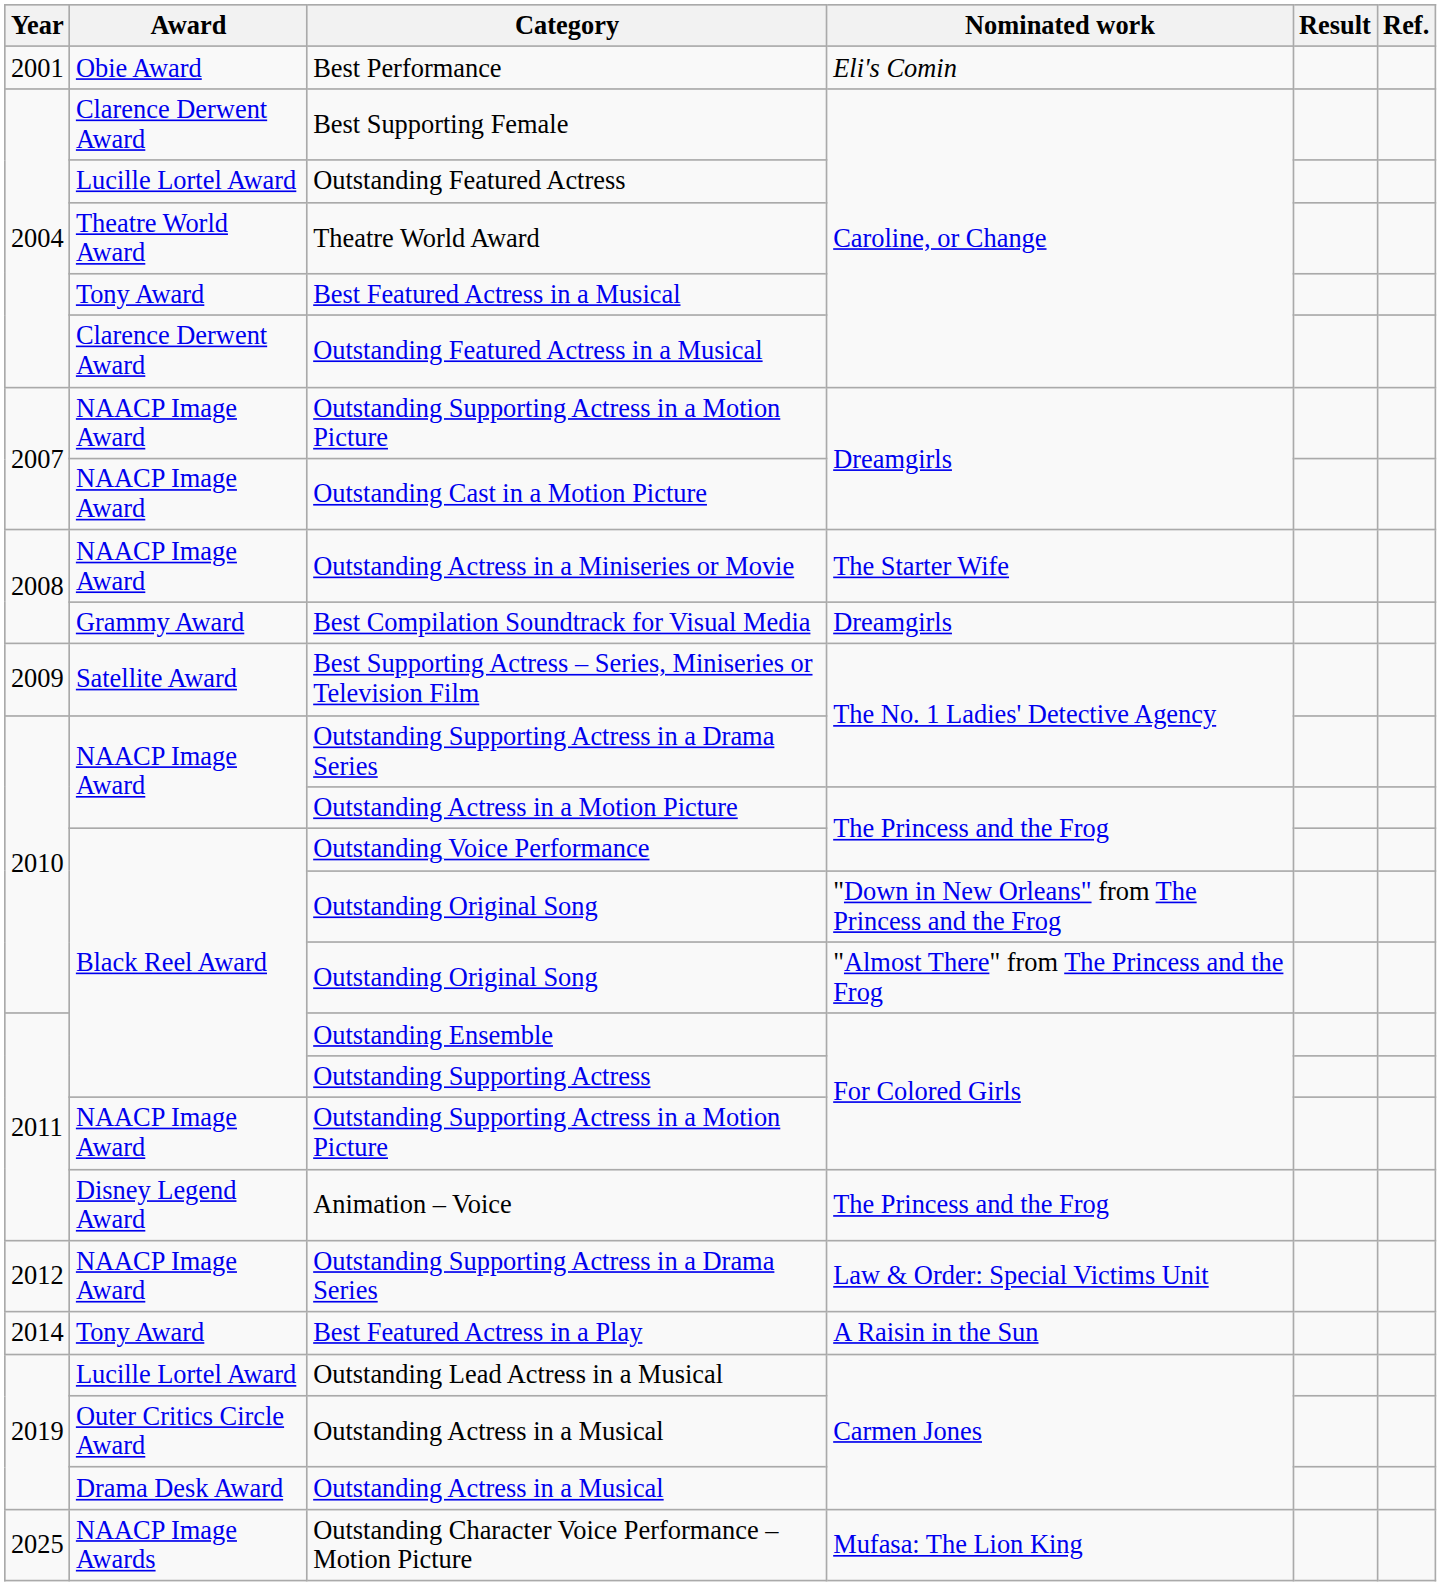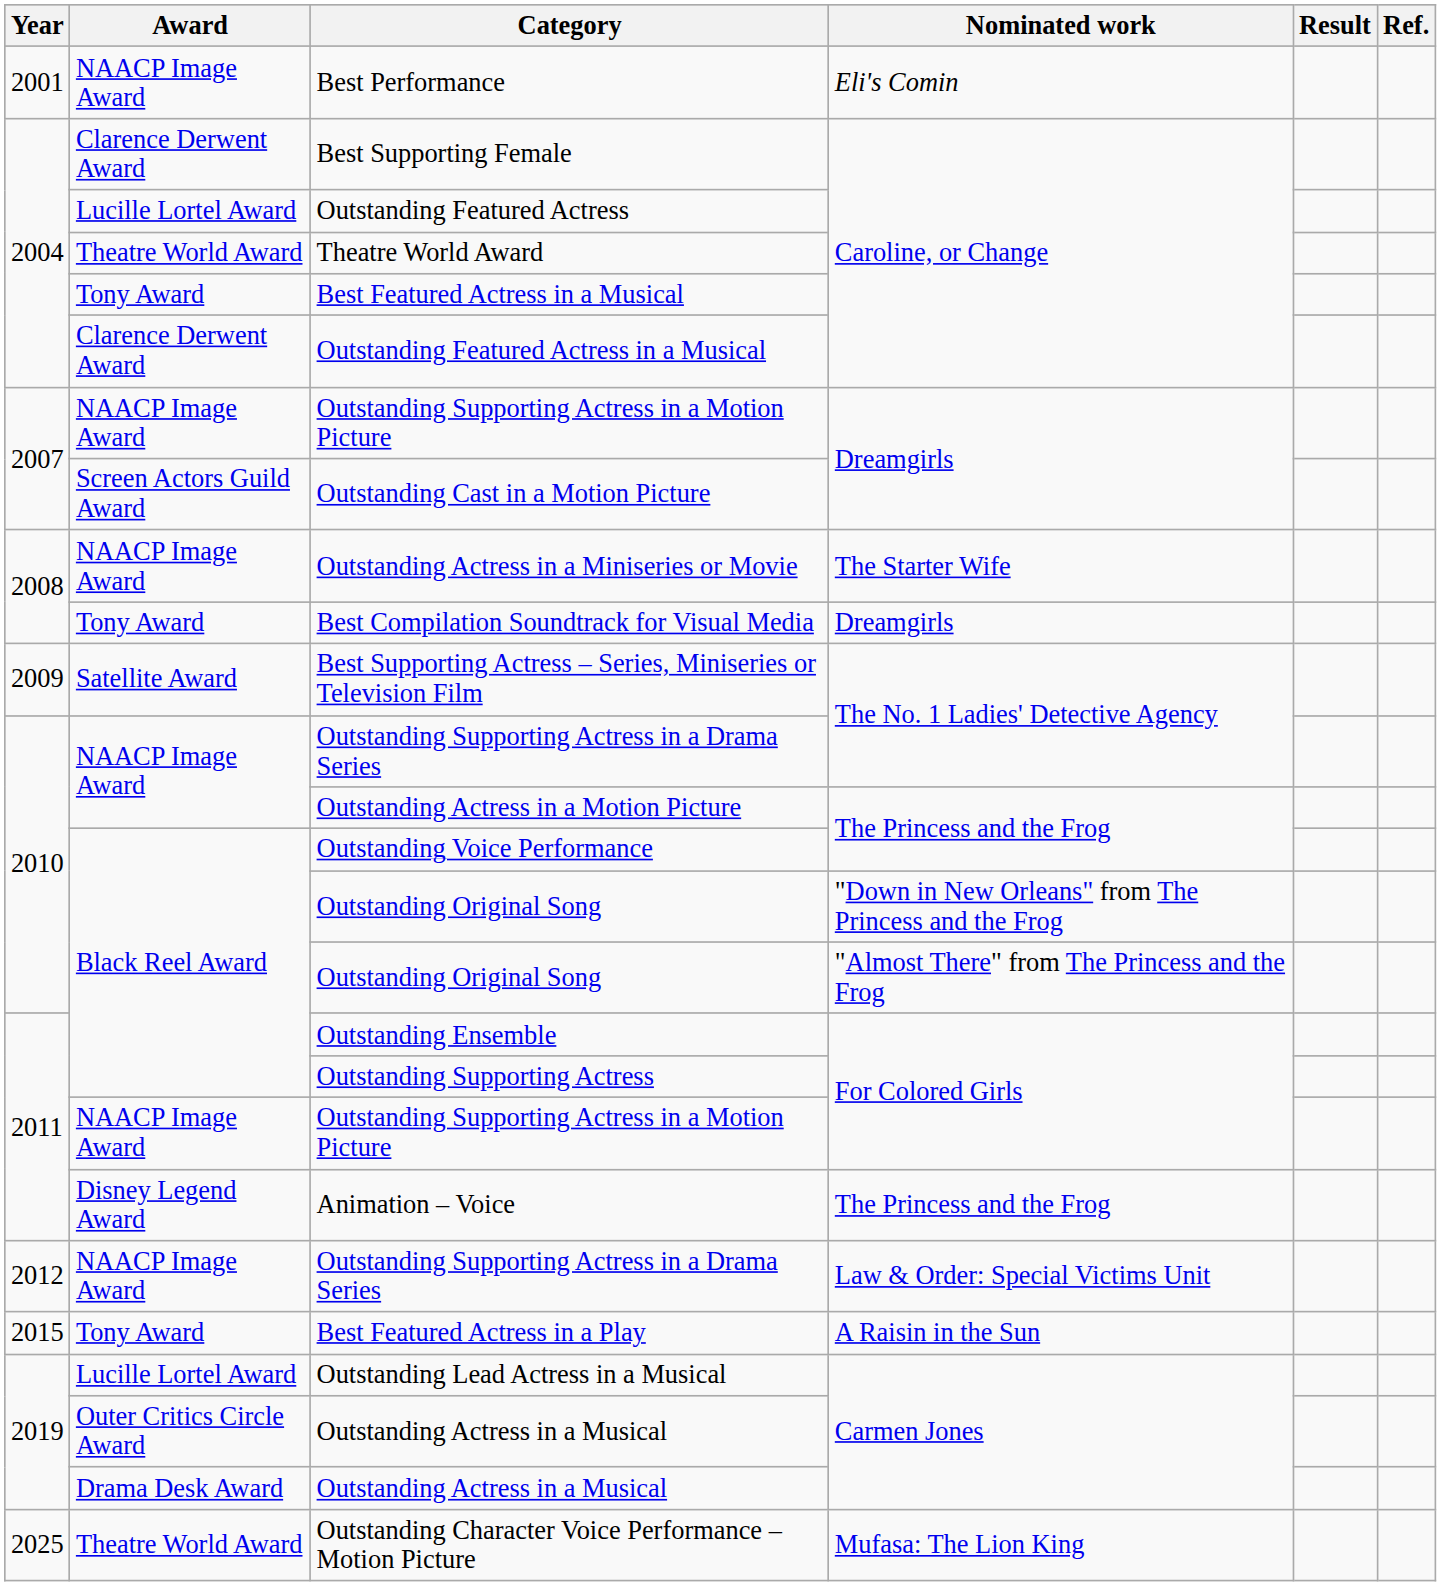Best Performance | Award: Obie Award -> NAACP Image Award
Outstanding Cast in a Motion Picture | Award: NAACP Image Award -> Screen Actors Guild Award
Best Compilation Soundtrack for Visual Media | Award: Grammy Award -> Tony Award
Best Featured Actress in a Play | Year: 2014 -> 2015
Outstanding Character Voice Performance – Motion Picture | Award: NAACP Image Awards -> Theatre World Award
